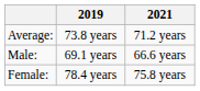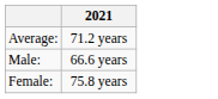- column: 2019 | 73.8 years | 69.1 years | 78.4 years
